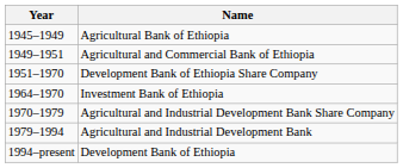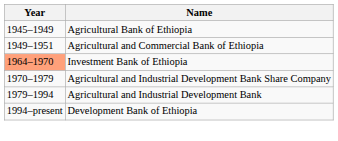- row: 1951–1970 | Development Bank of Ethiopia Share Company
Investment Bank of Ethiopia | Year: no background -> lightsalmon background
